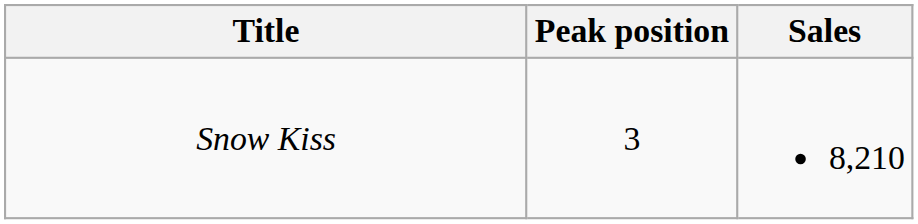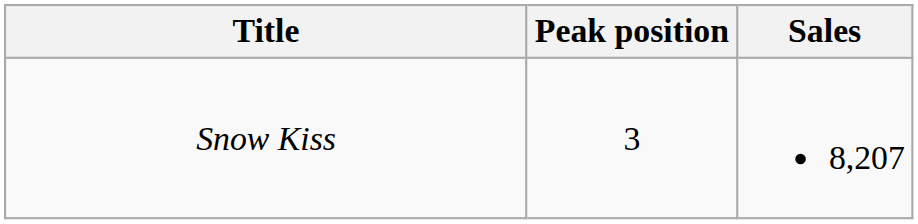Snow Kiss | Sales: 8,210 -> 8,207
